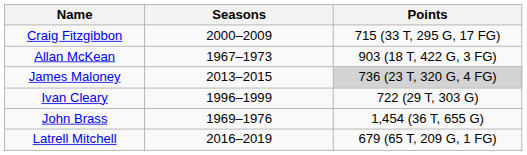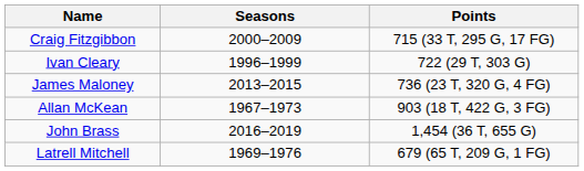rows swapped: Allan McKean <-> Ivan Cleary
James Maloney | Points: lightgrey background -> no background
John Brass | Seasons: 1969–1976 -> 2016–2019
Latrell Mitchell | Seasons: 2016–2019 -> 1969–1976
